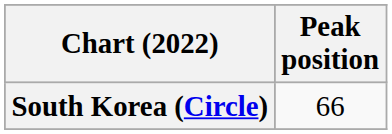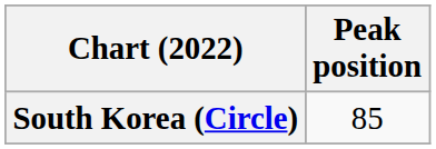South Korea (Circle) | Peak position: 66 -> 85
